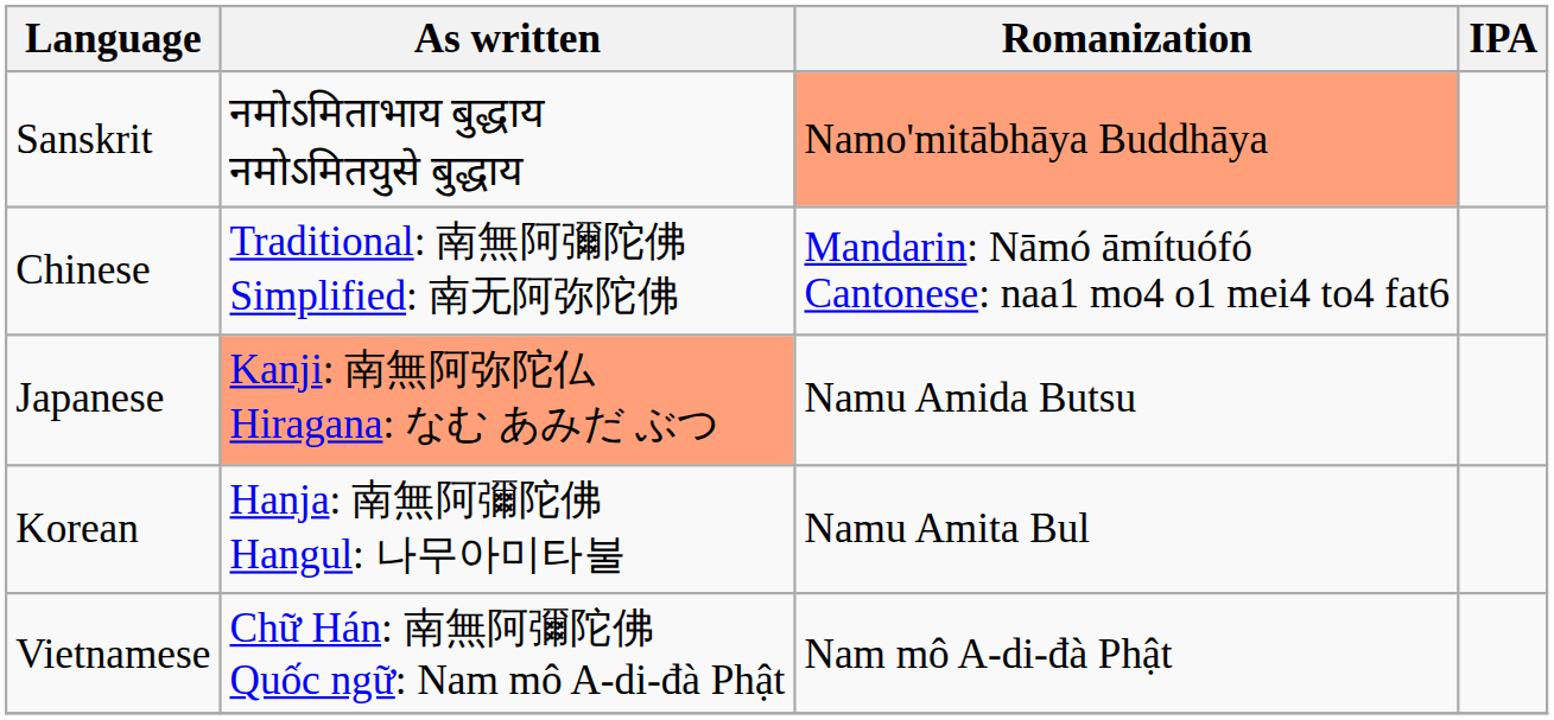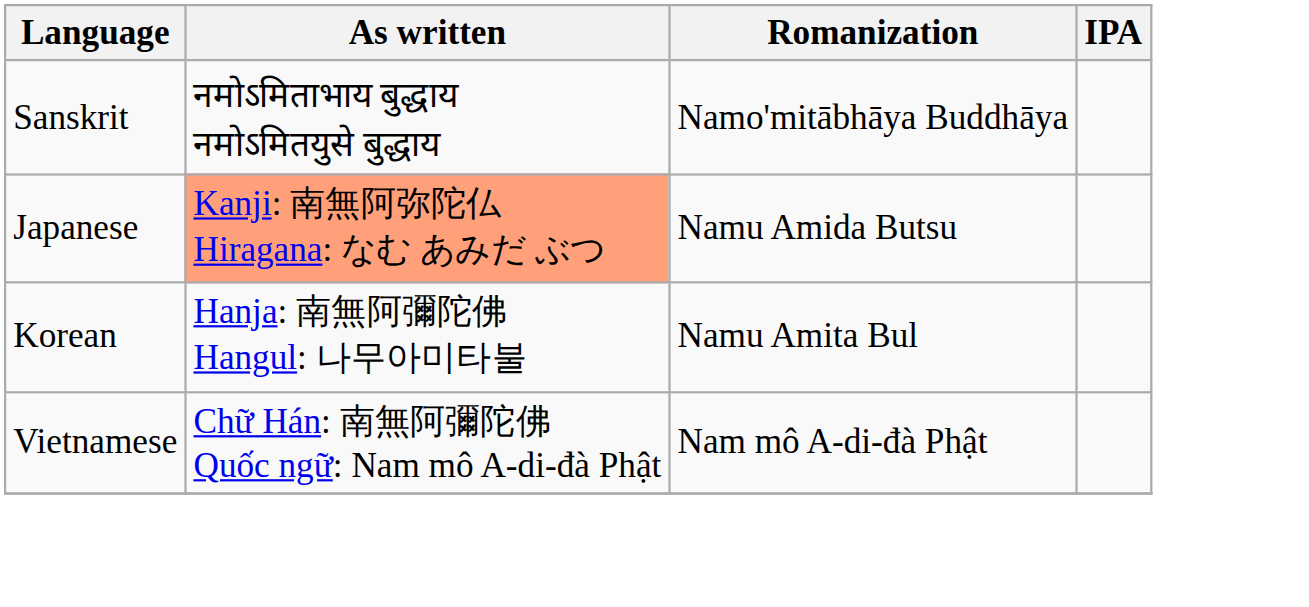Sanskrit | Romanization: lightsalmon background -> no background
- row: Chinese | Traditional: 南無阿彌陀佛 Simplified: 南无阿弥陀佛 | Mandarin: Nāmó āmítuófó Cantonese: naa1 mo4 o1 mei4 to4 fat6
